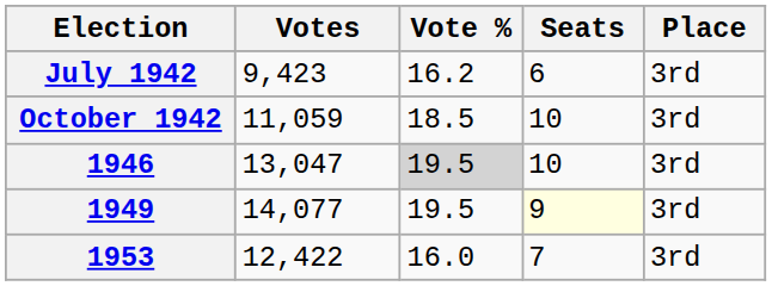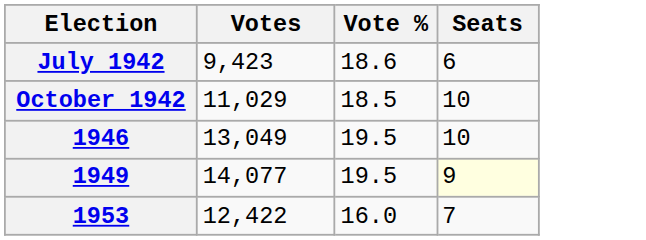- column: Place | 3rd | 3rd | 3rd | 3rd | 3rd
July 1942 | Vote %: 16.2 -> 18.6
October 1942 | Votes: 11,059 -> 11,029
1946 | Votes: 13,047 -> 13,049
1946 | Vote %: lightgrey background -> no background
